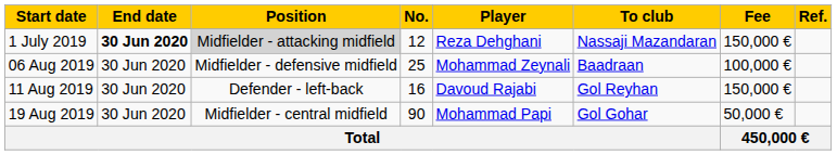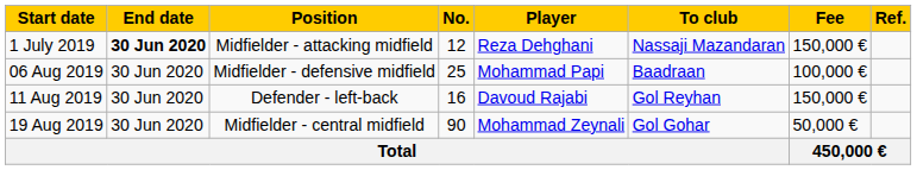1 July 2019 | Position: lightgrey background -> no background
06 Aug 2019 | Player: Mohammad Zeynali -> Mohammad Papi
19 Aug 2019 | Player: Mohammad Papi -> Mohammad Zeynali
